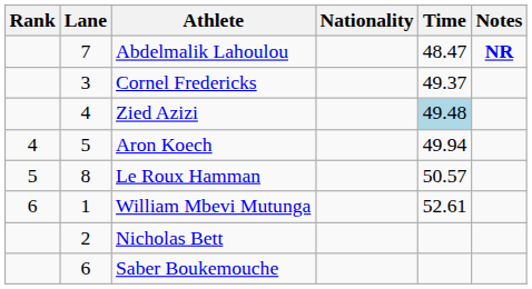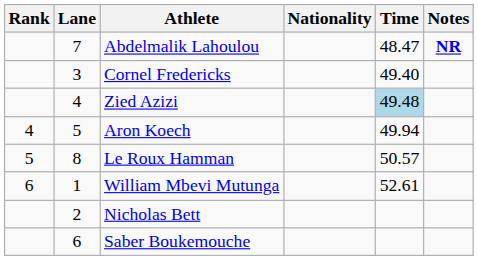Cornel Fredericks | Time: 49.37 -> 49.40
